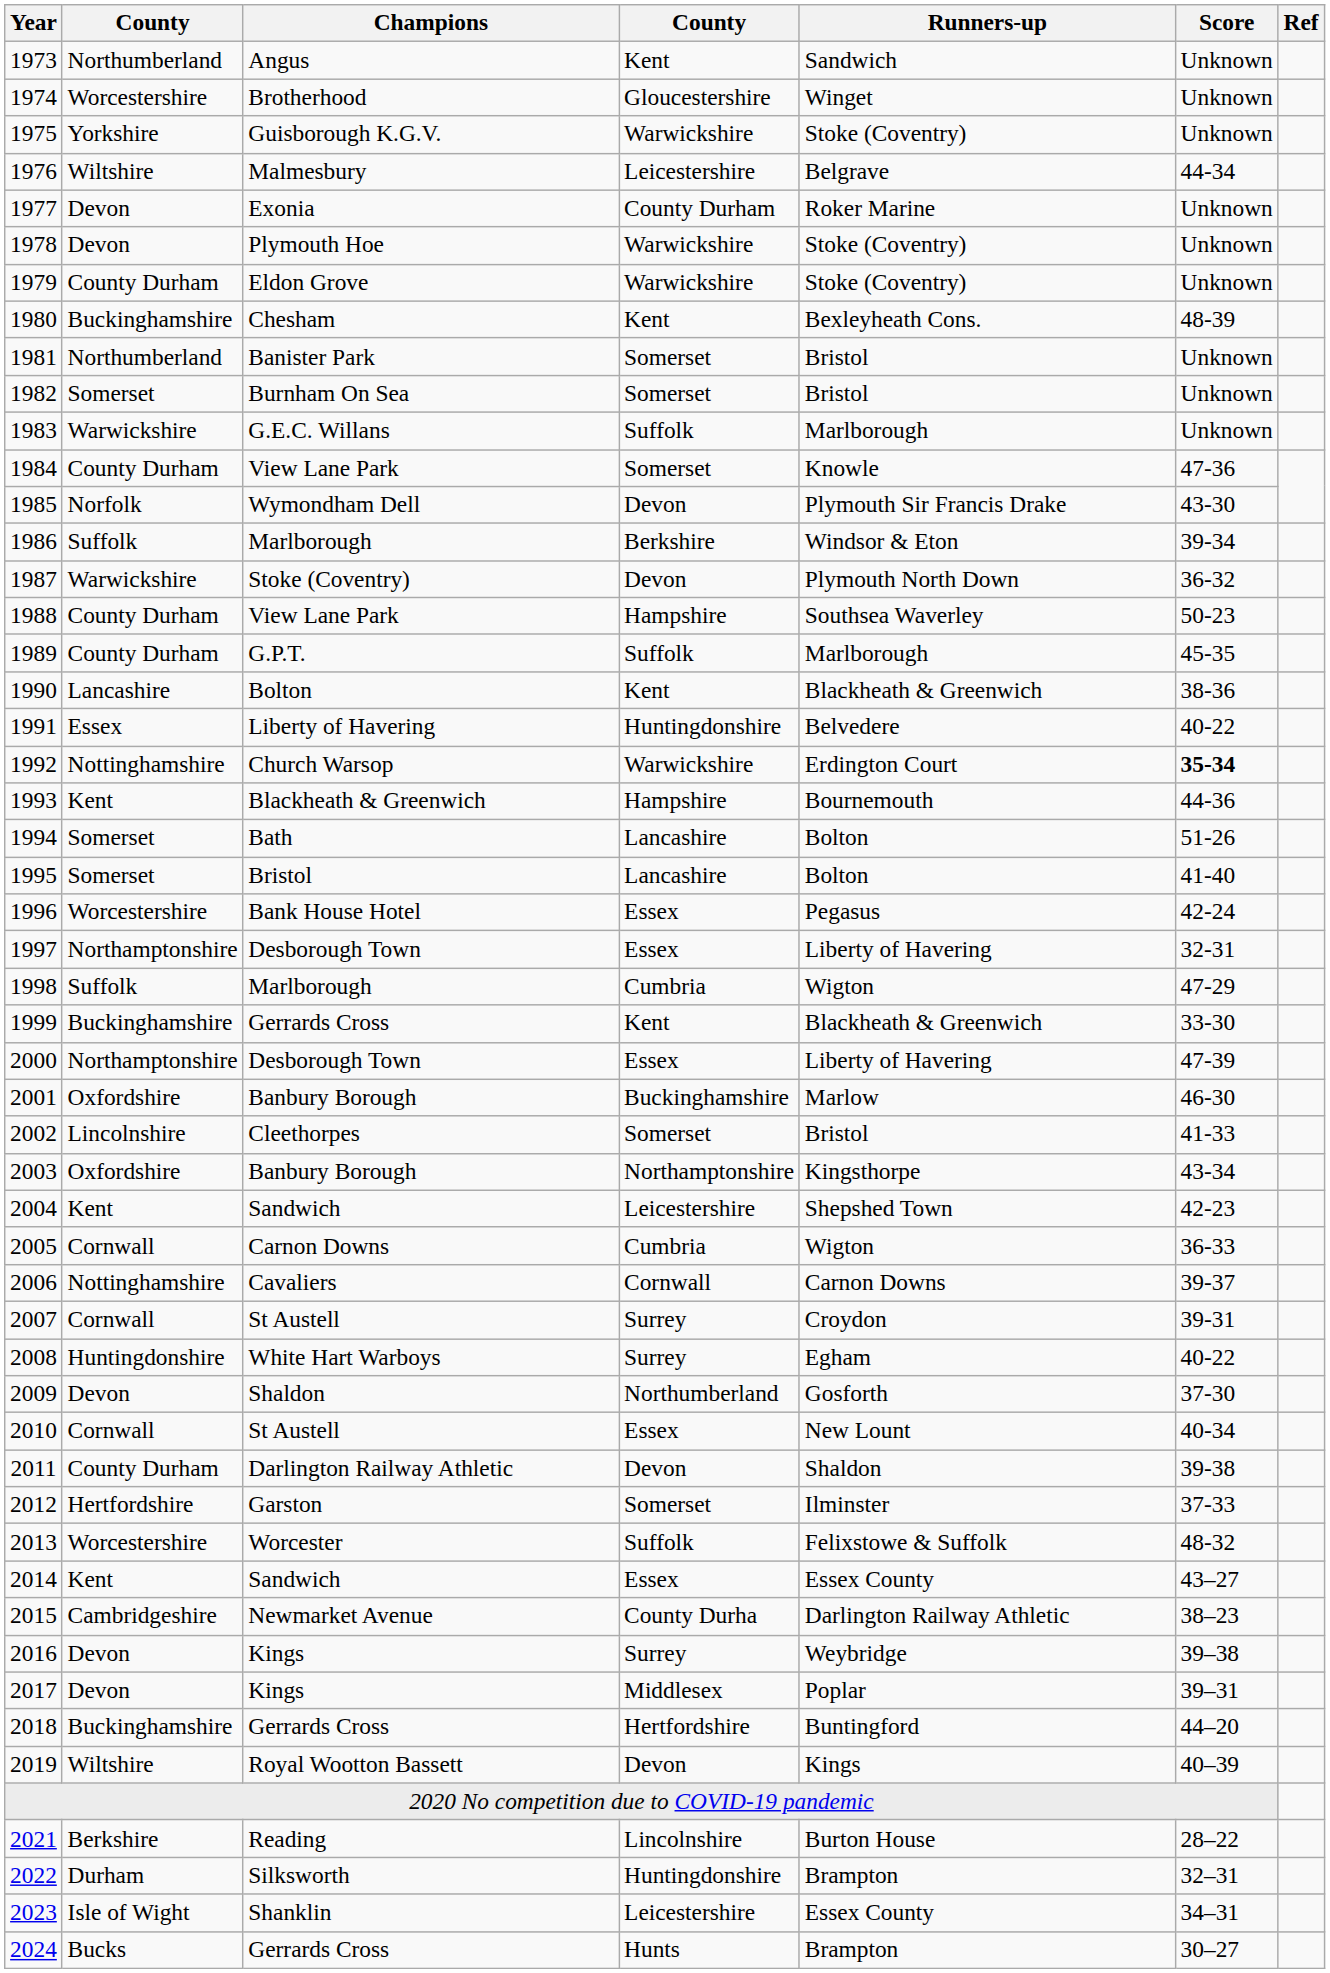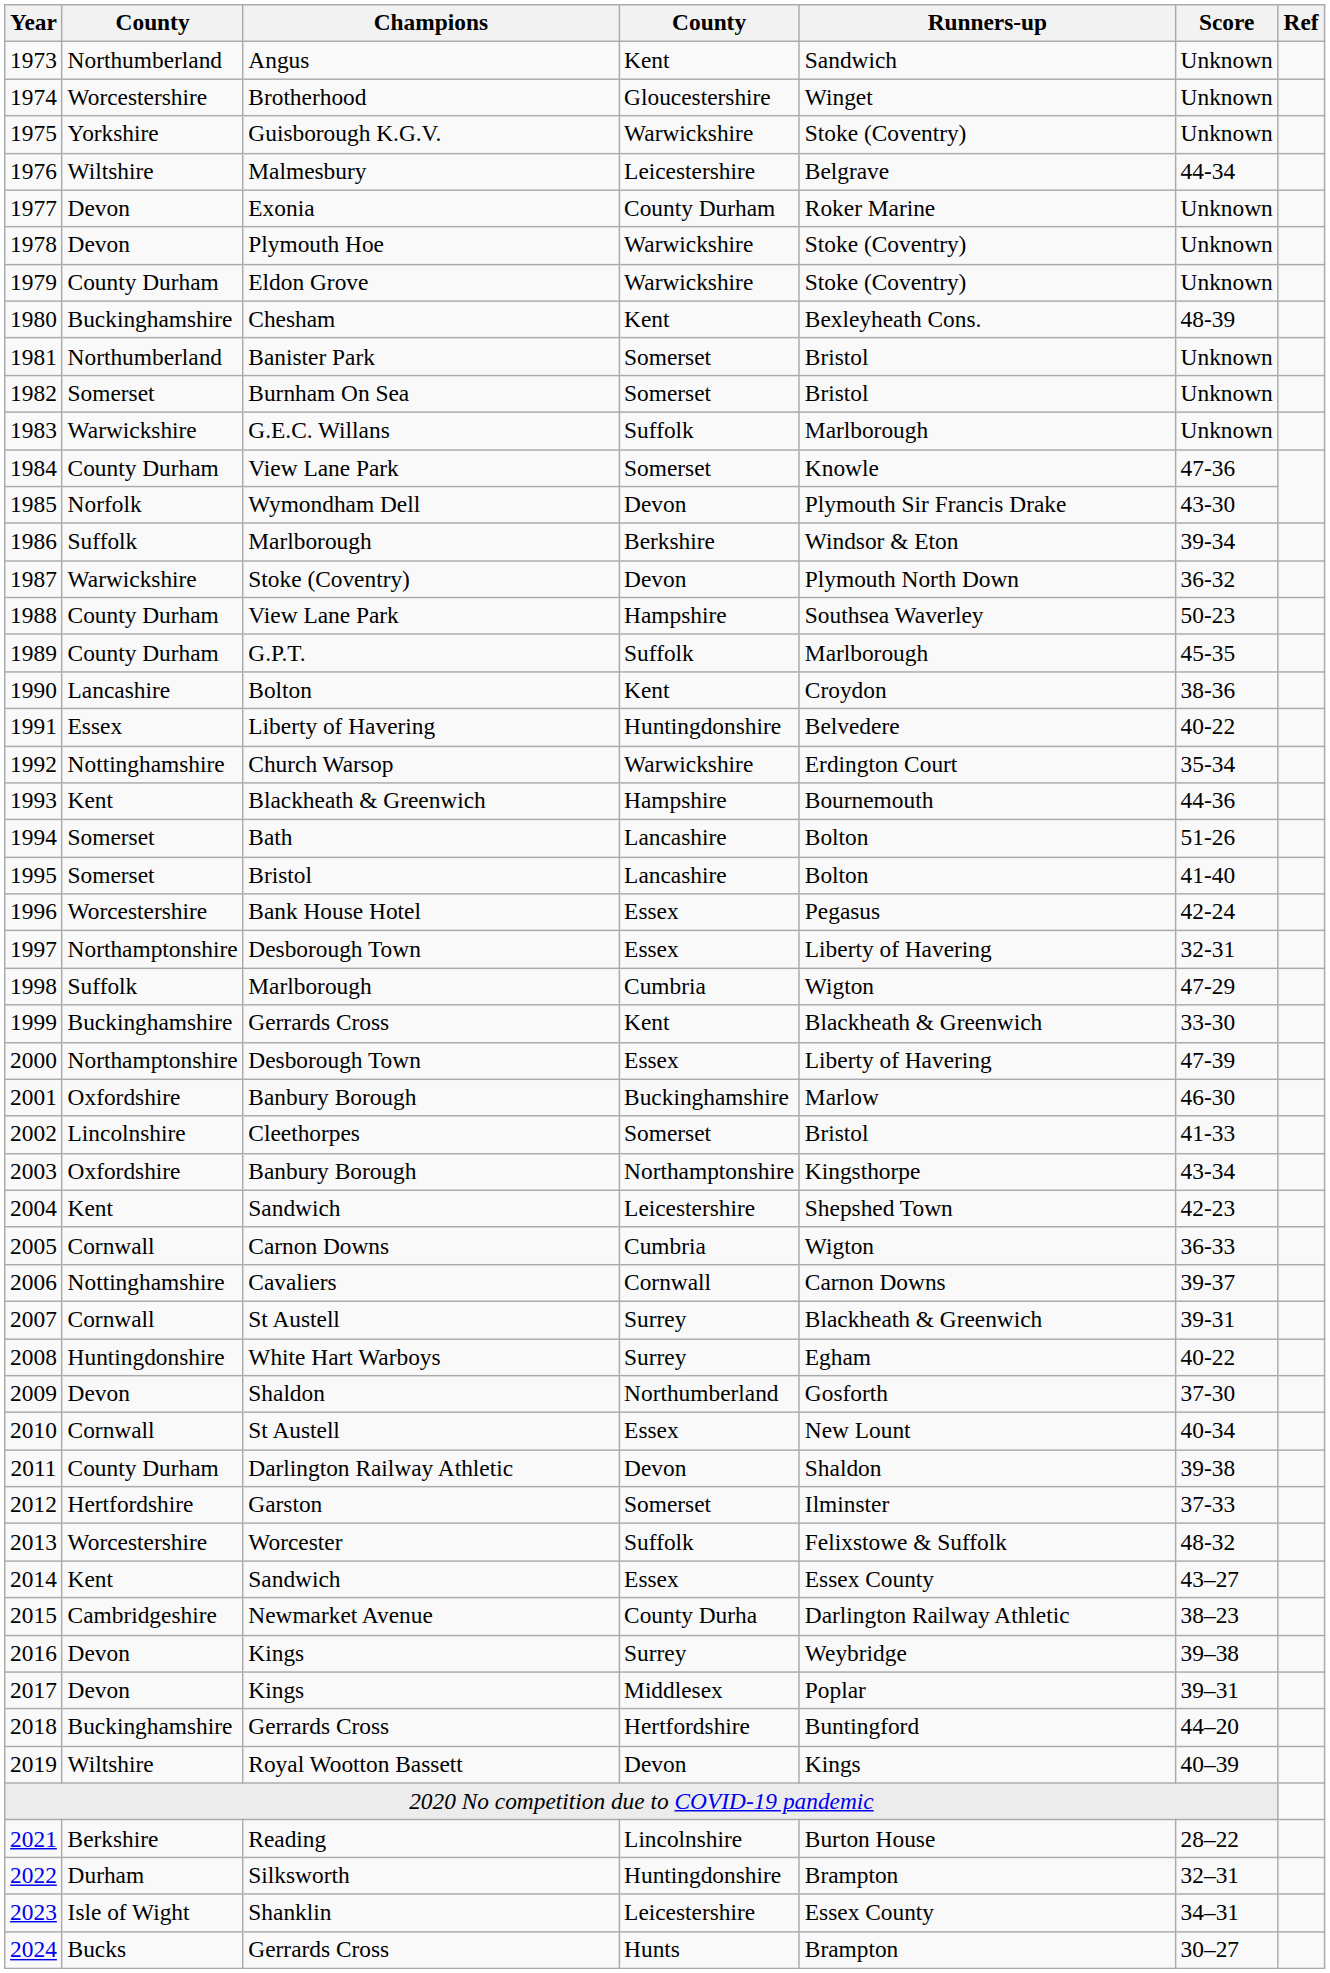1990 | Runners-up: Blackheath & Greenwich -> Croydon
1992 | Score: bold -> normal
2007 | Runners-up: Croydon -> Blackheath & Greenwich
